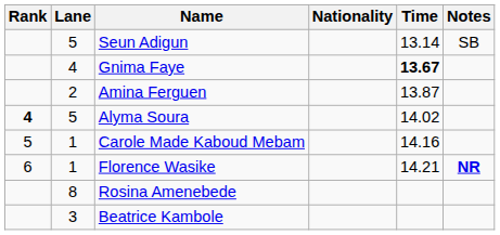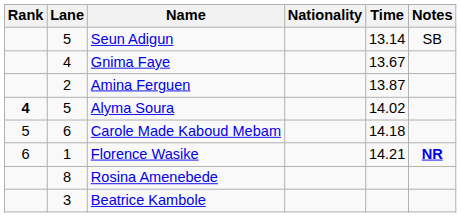Gnima Faye | Time: bold -> normal
Carole Made Kaboud Mebam | Lane: 1 -> 6
Carole Made Kaboud Mebam | Time: 14.16 -> 14.18
